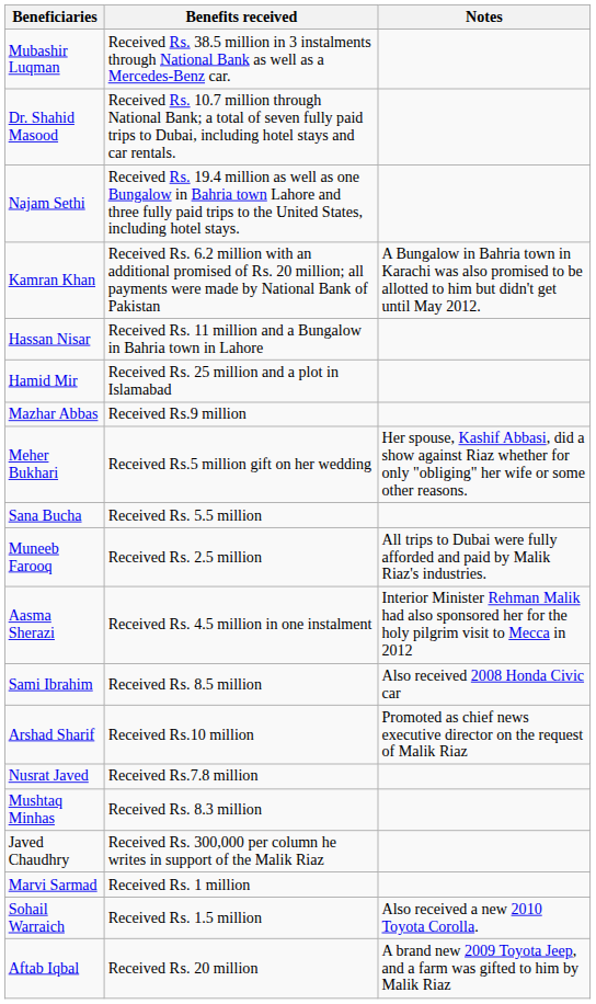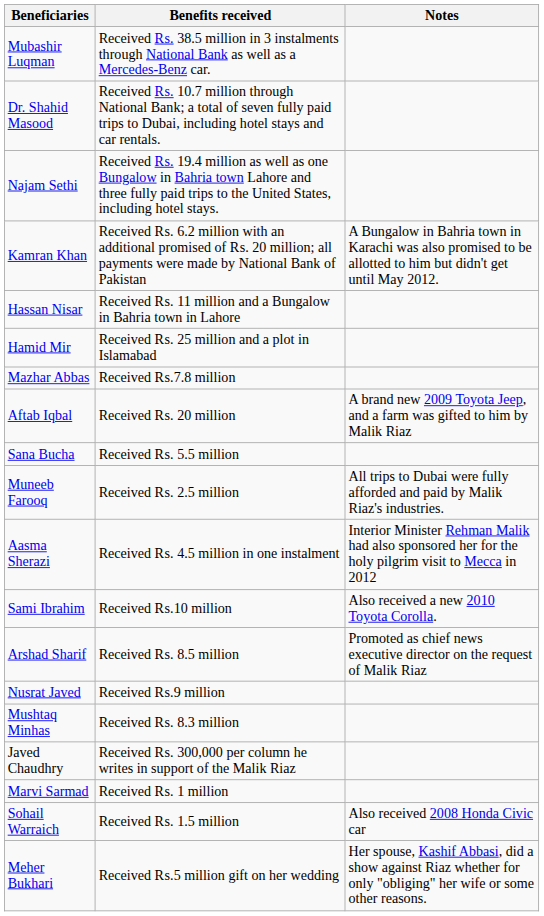Mazhar Abbas | Benefits received: Received ₨.9 million -> Received ₨.7.8 million
rows swapped: Aftab Iqbal <-> Meher Bukhari
Sami Ibrahim | Benefits received: Received ₨. 8.5 million -> Received ₨.10 million
Sami Ibrahim | Notes: Also received 2008 Honda Civic car -> Also received a new 2010 Toyota Corolla.
Arshad Sharif | Benefits received: Received ₨.10 million -> Received ₨. 8.5 million
Nusrat Javed | Benefits received: Received ₨.7.8 million -> Received ₨.9 million
Sohail Warraich | Notes: Also received a new 2010 Toyota Corolla. -> Also received 2008 Honda Civic car
